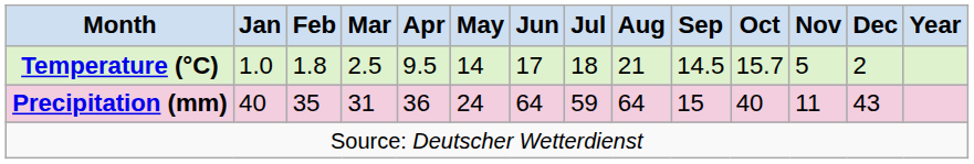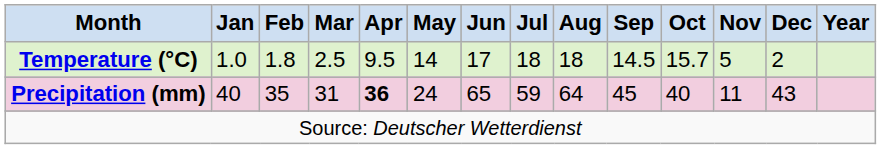Temperature (°C) | Aug: 21 -> 18
Precipitation (mm) | Apr: normal -> bold
Precipitation (mm) | Jun: 64 -> 65
Precipitation (mm) | Sep: 15 -> 45
